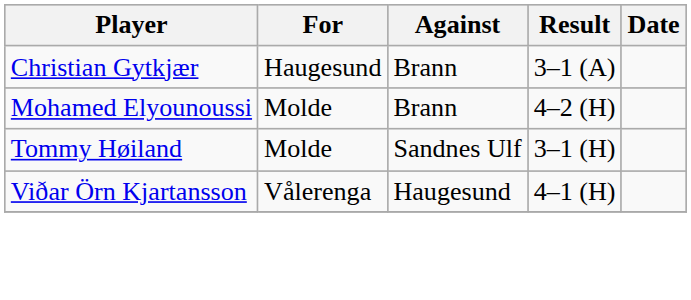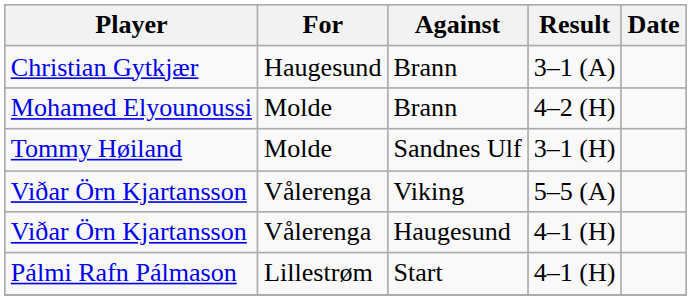+ row: Viðar Örn Kjartansson | Vålerenga | Viking | 5–5 (A)
+ row: Pálmi Rafn Pálmason | Lillestrøm | Start | 4–1 (H)
